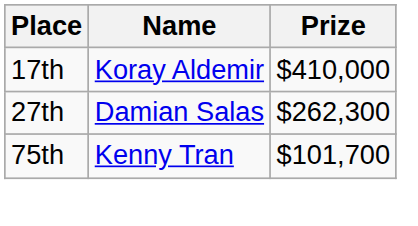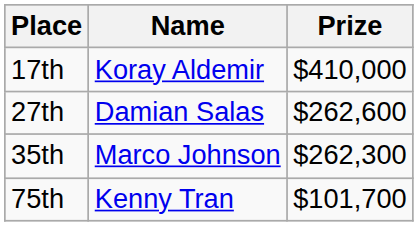27th | Prize: $262,300 -> $262,600
+ row: 35th | Marco Johnson | $262,300
